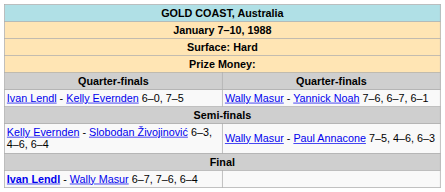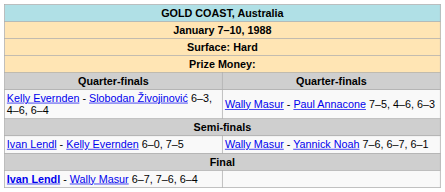rows swapped: Kelly Evernden - Slobodan Živojinović 6–3, 4–6, 6–4 <-> Ivan Lendl - Kelly Evernden 6–0, 7–5
